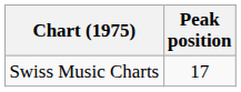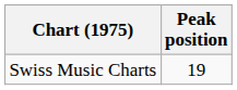Swiss Music Charts | Peak position: 17 -> 19
